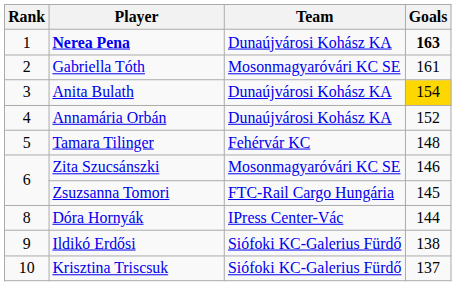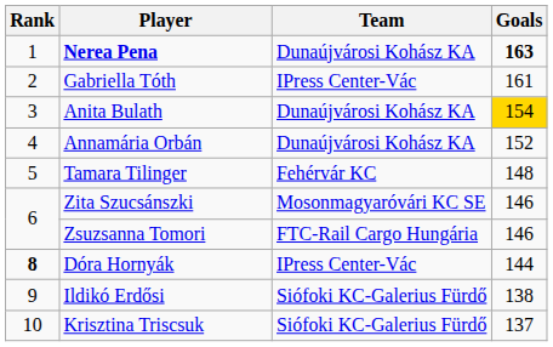Gabriella Tóth | Team: Mosonmagyaróvári KC SE -> IPress Center-Vác
Zsuzsanna Tomori | Goals: 145 -> 146
Dóra Hornyák | Rank: normal -> bold
